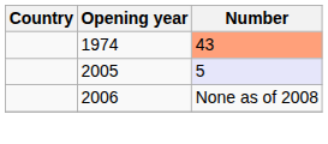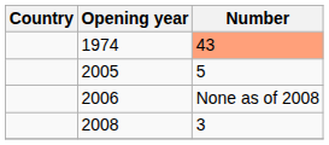2005 | Number: lavender background -> no background
+ row: 2008 | 3
